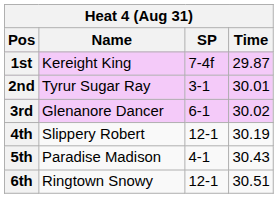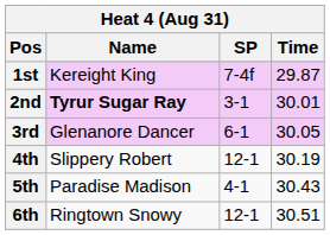2nd | Name: normal -> bold
3rd | Time: 30.02 -> 30.05
